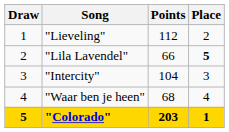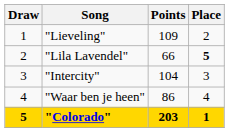"Lieveling" | Points: 112 -> 109
"Waar ben je heen" | Points: 68 -> 86
